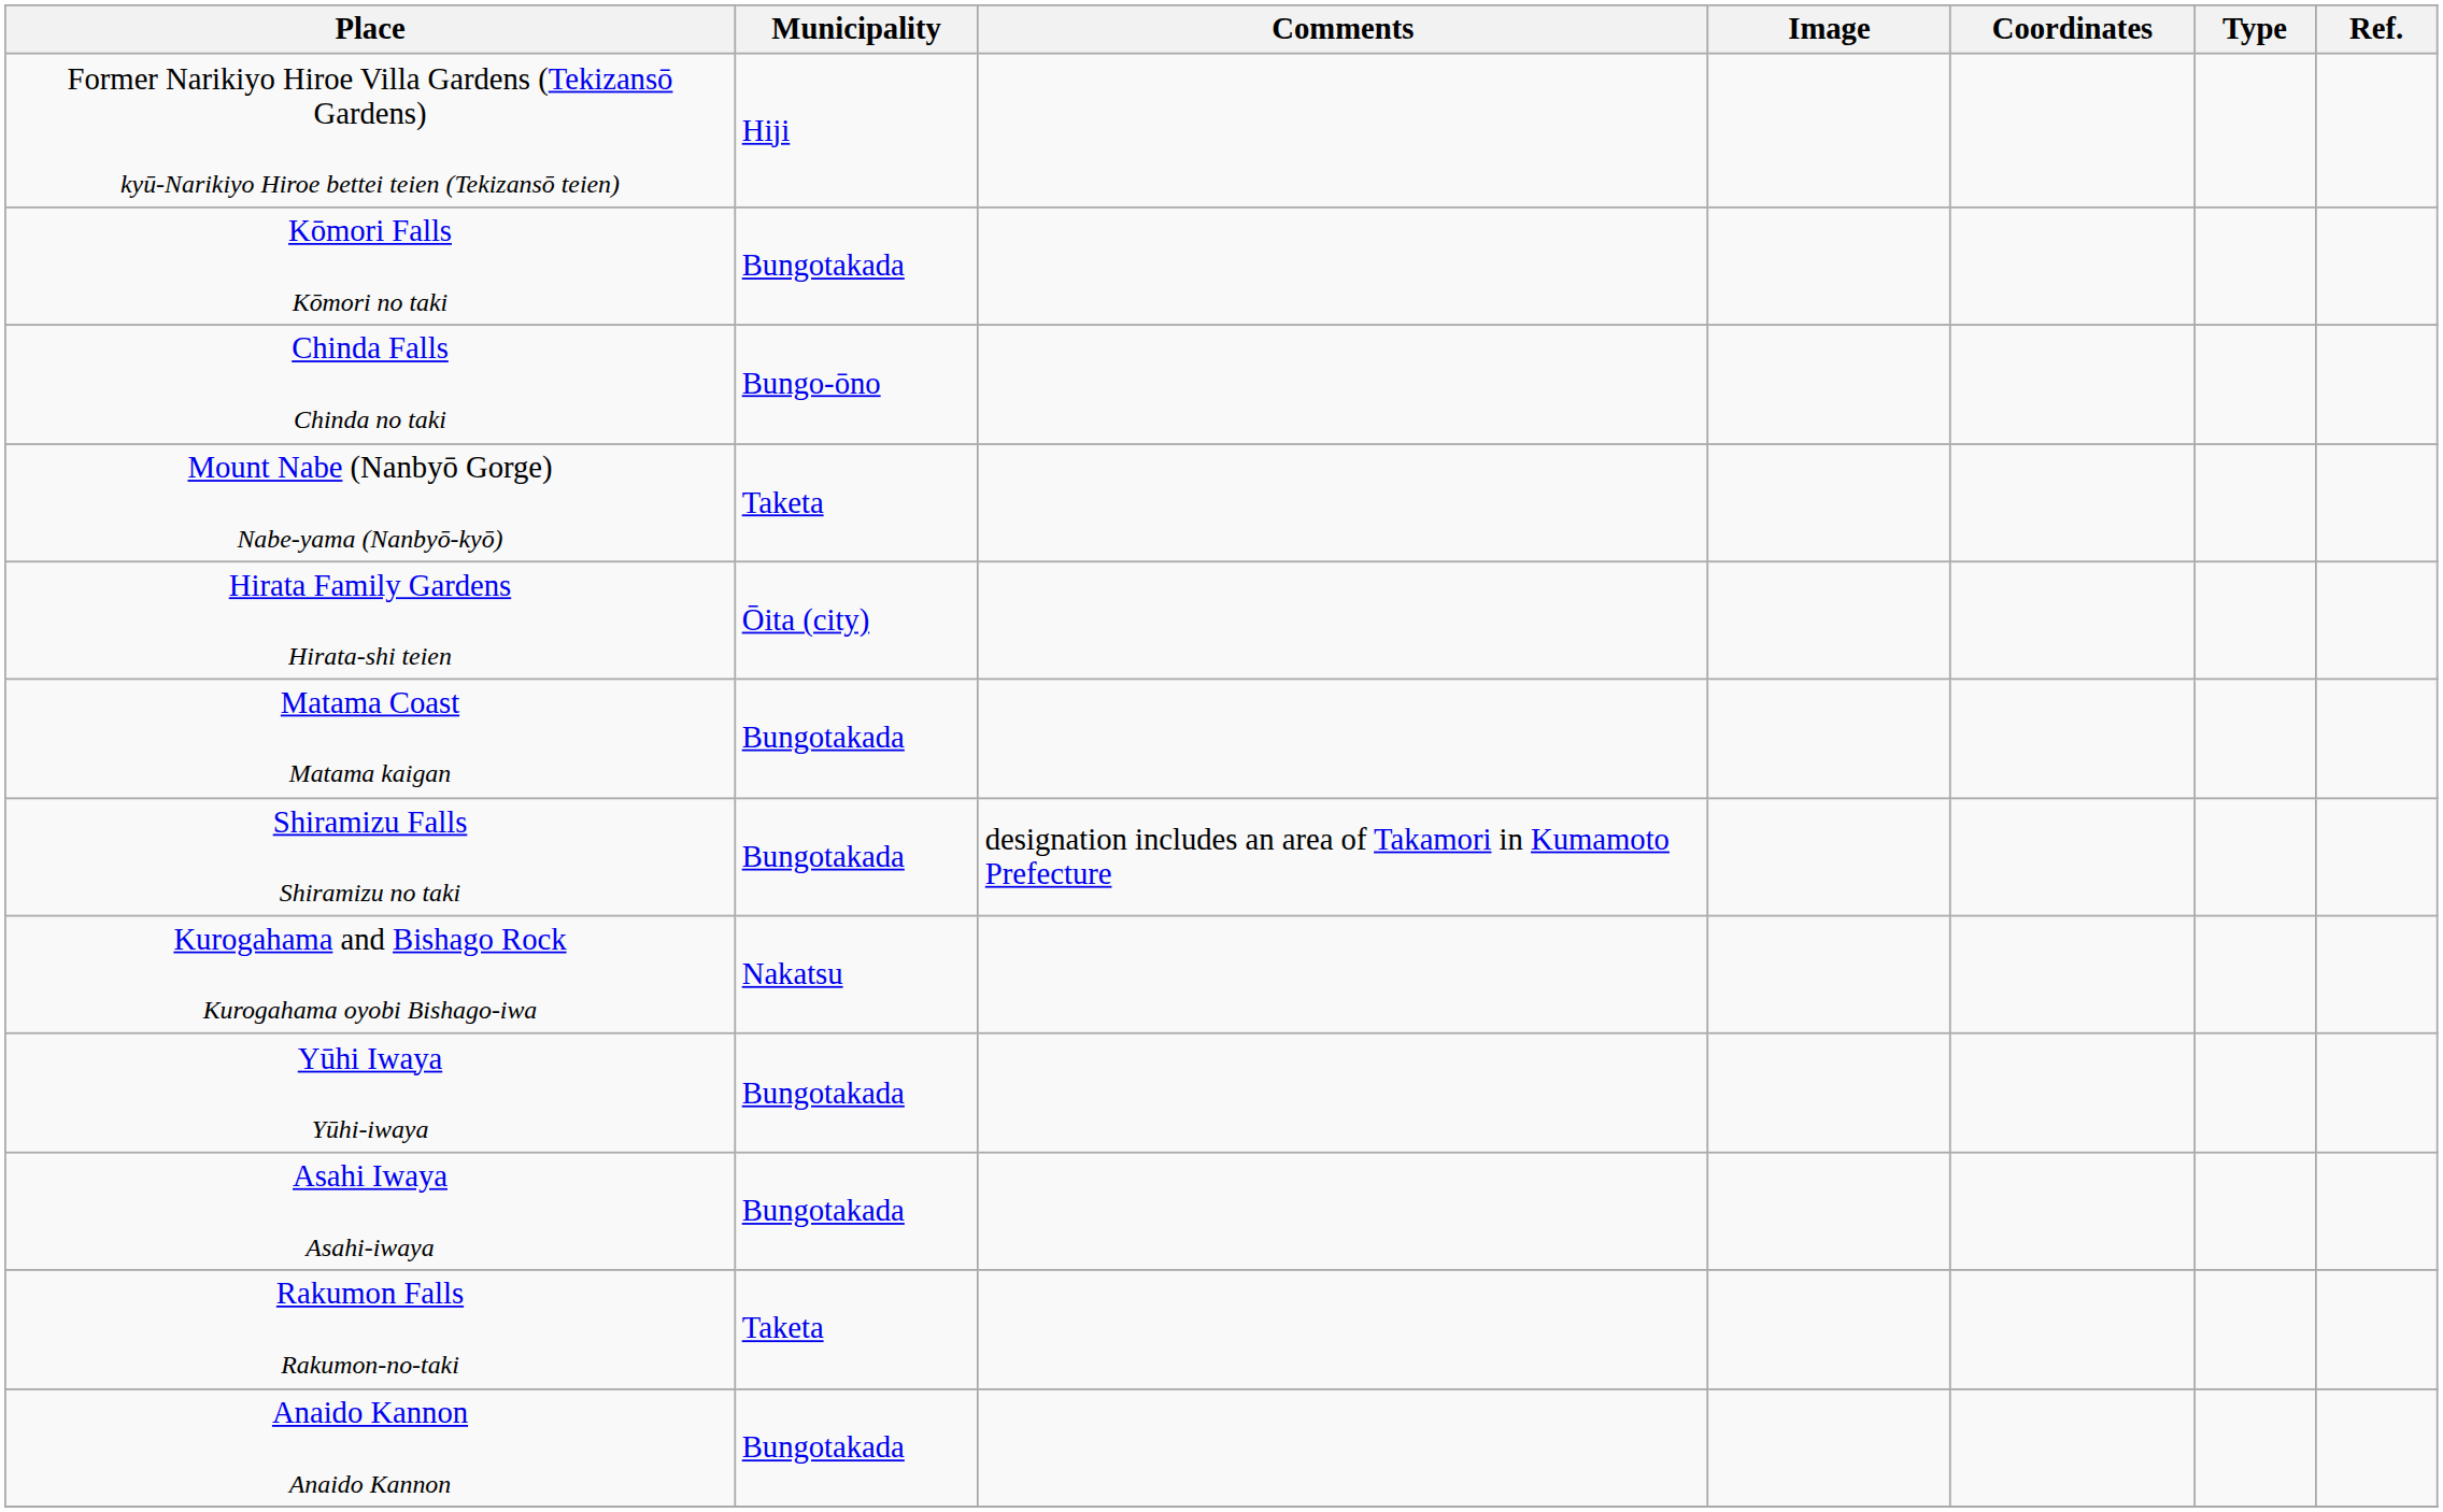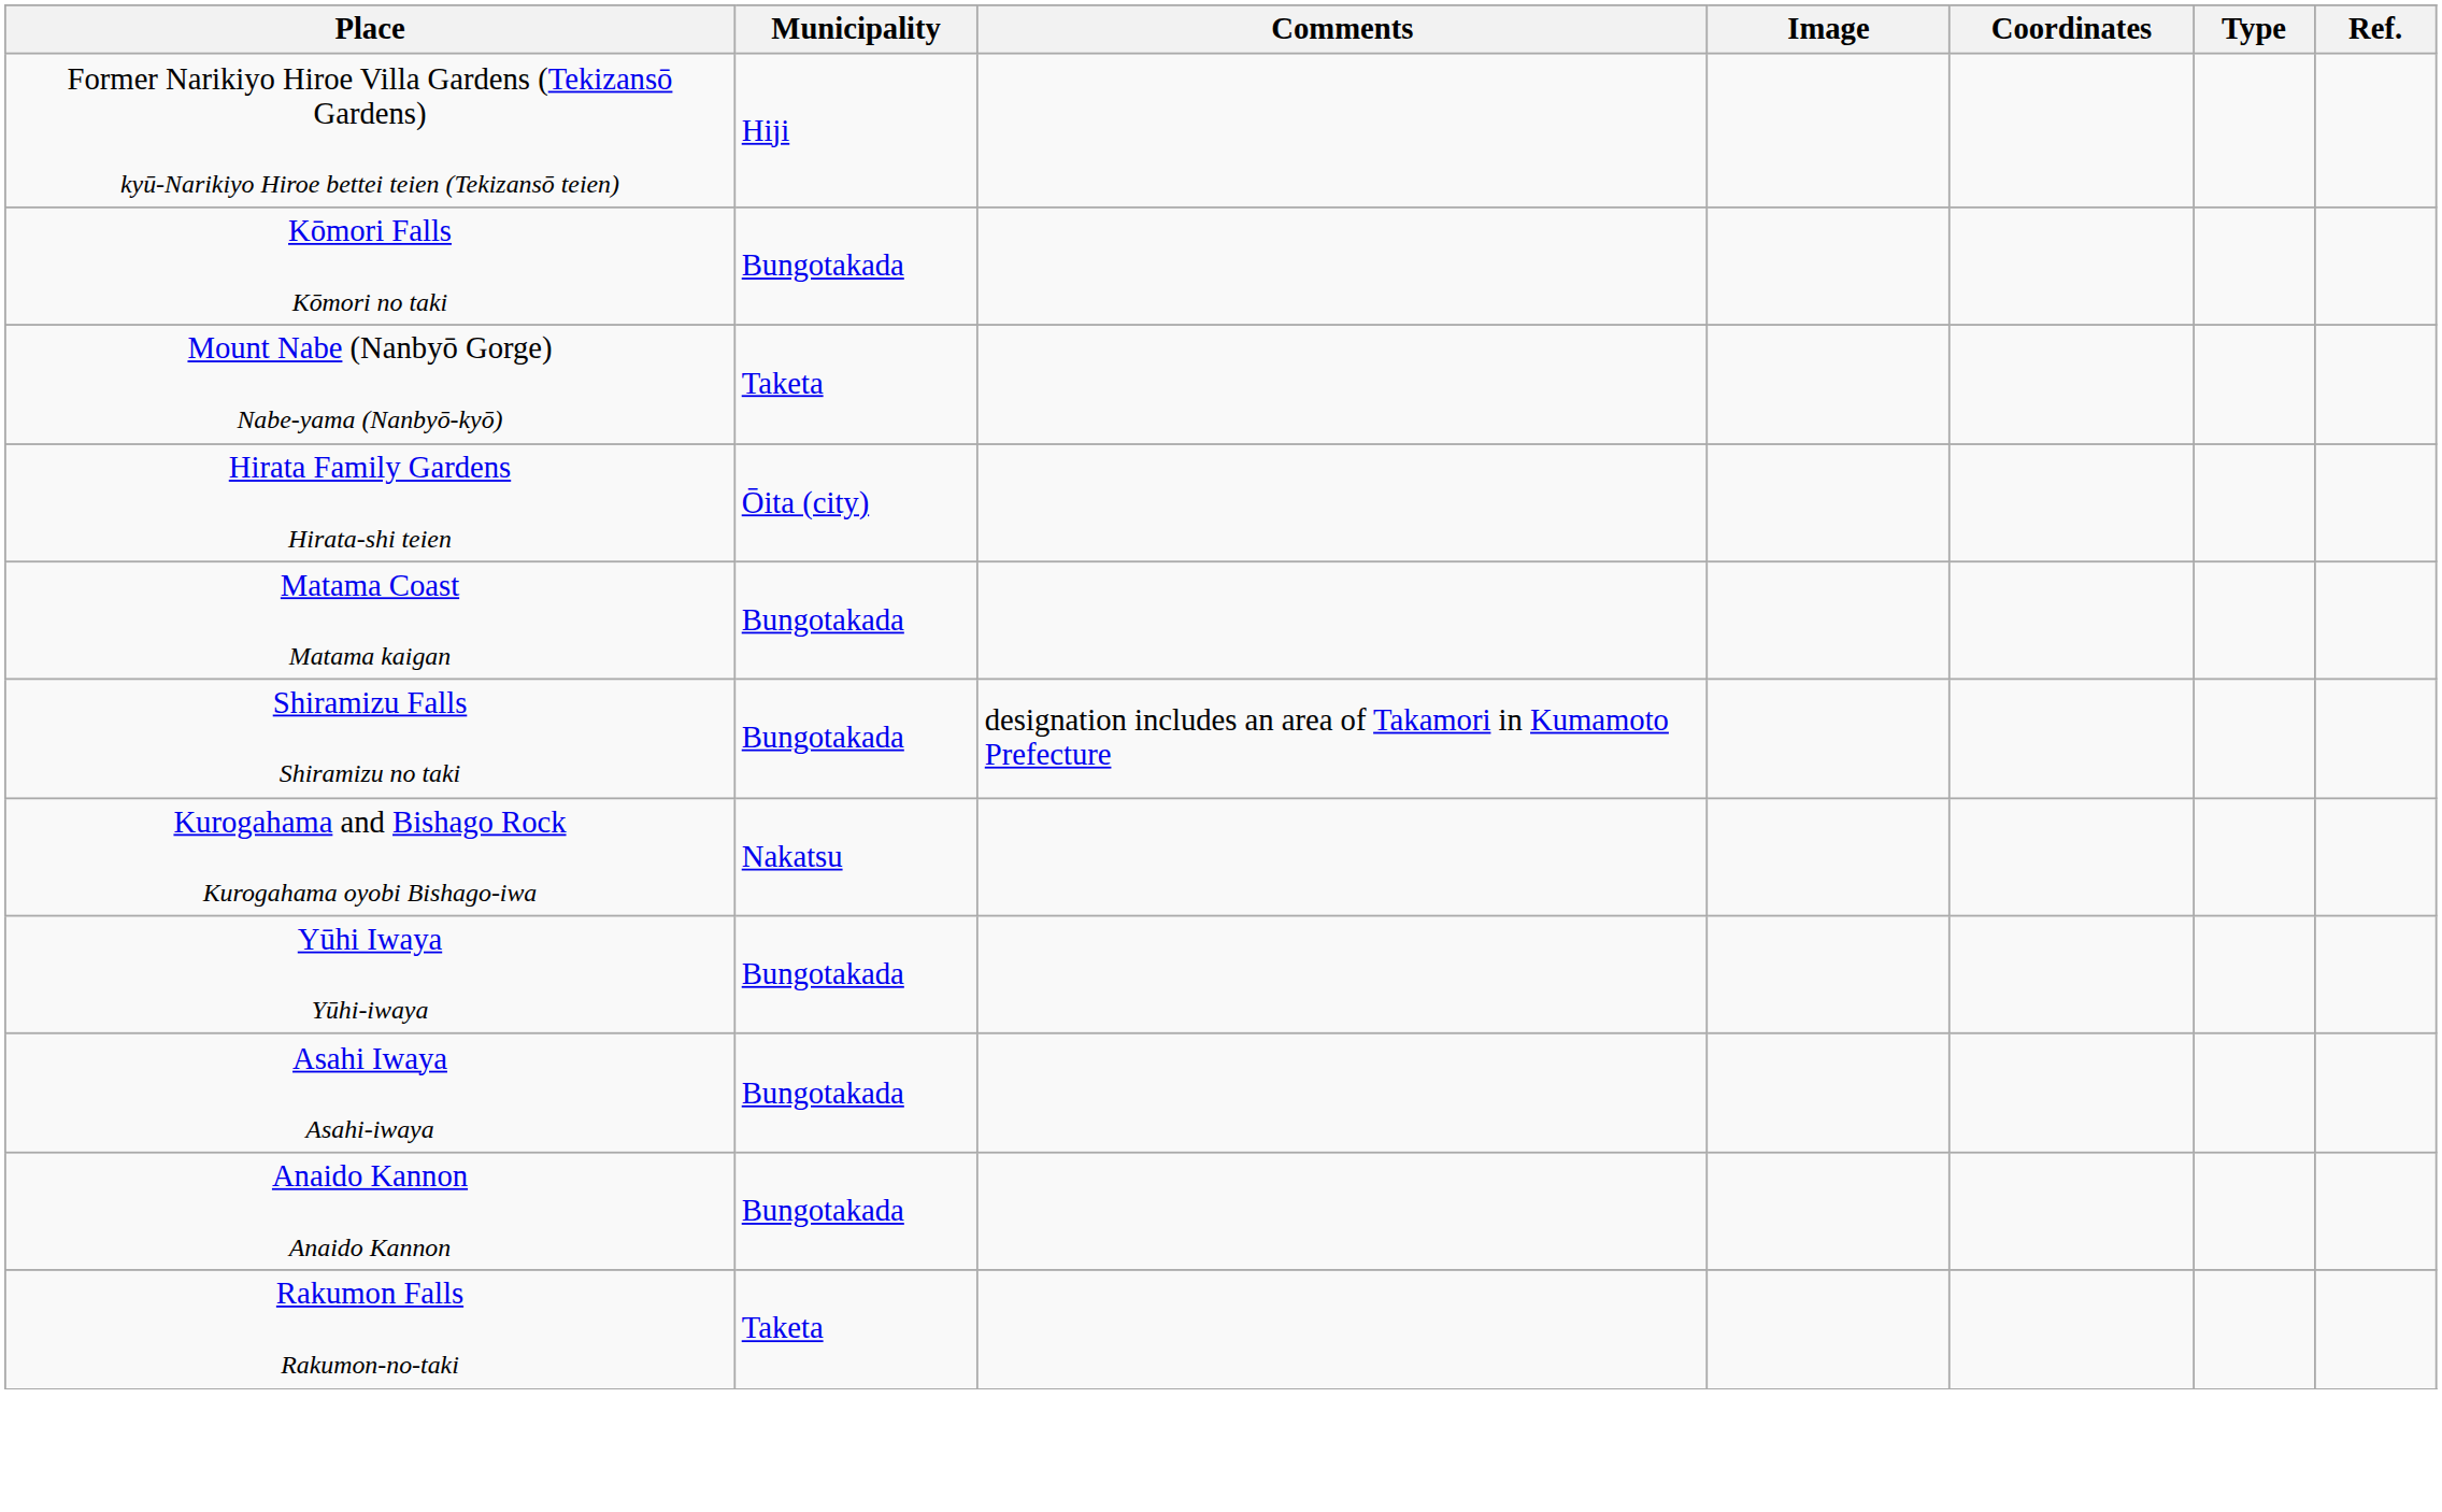- row: Chinda Falls Chinda no taki | Bungo-ōno
rows swapped: Rakumon Falls Rakumon-no-taki <-> Anaido Kannon Anaido Kannon
